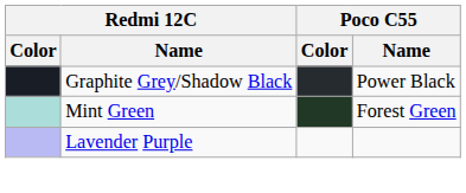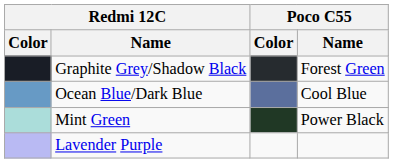Graphite Grey/Shadow Black | Poco C55 / Name: Power Black -> Forest Green
+ row: Ocean Blue/Dark Blue | Cool Blue
Mint Green | Poco C55 / Name: Forest Green -> Power Black
